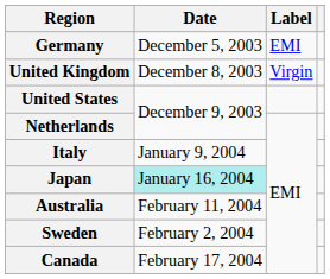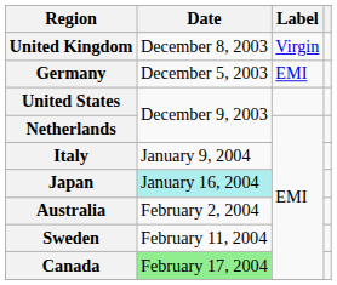rows swapped: Germany <-> United Kingdom
Australia | Date: February 11, 2004 -> February 2, 2004
Sweden | Date: February 2, 2004 -> February 11, 2004
Canada | Date: no background -> lightgreen background
